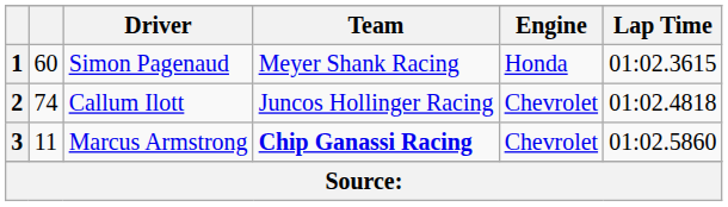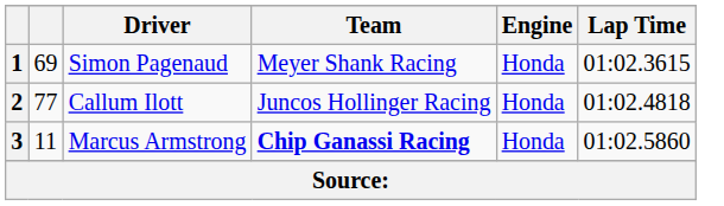1 | column 2: 60 -> 69
2 | column 2: 74 -> 77
2 | Engine: Chevrolet -> Honda
3 | Engine: Chevrolet -> Honda
